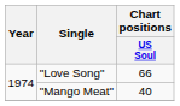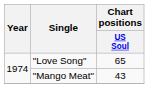"Love Song" | Chart positions / US Soul: 66 -> 65
"Mango Meat" | Chart positions / US Soul: 40 -> 43
